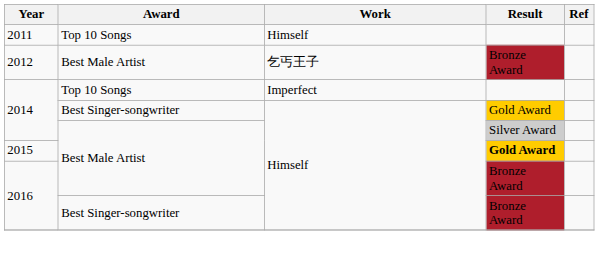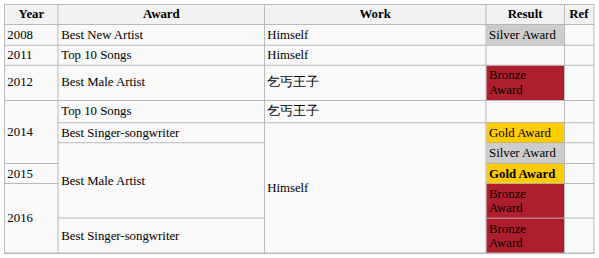+ row: 2008 | Best New Artist | Himself | Silver Award
2014 / Top 10 Songs | Work: Imperfect -> 乞丐王子
